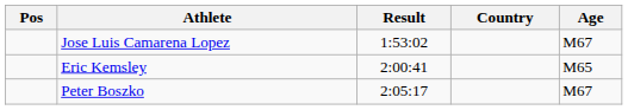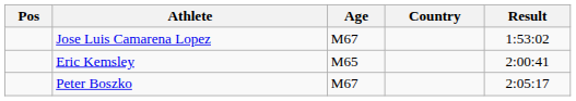columns swapped: Age <-> Result
